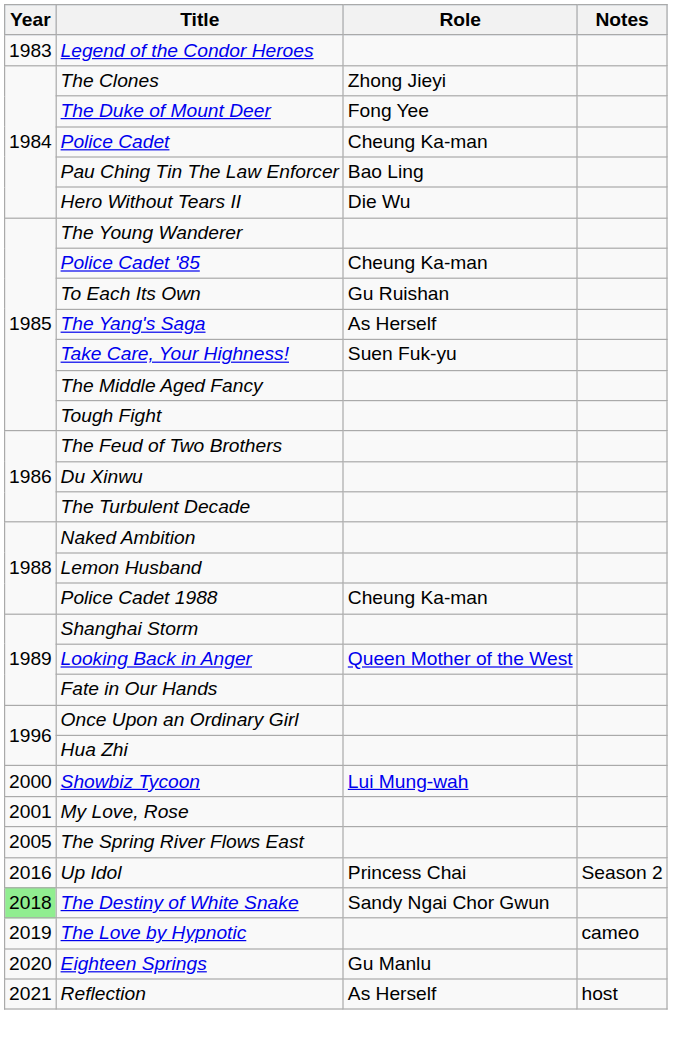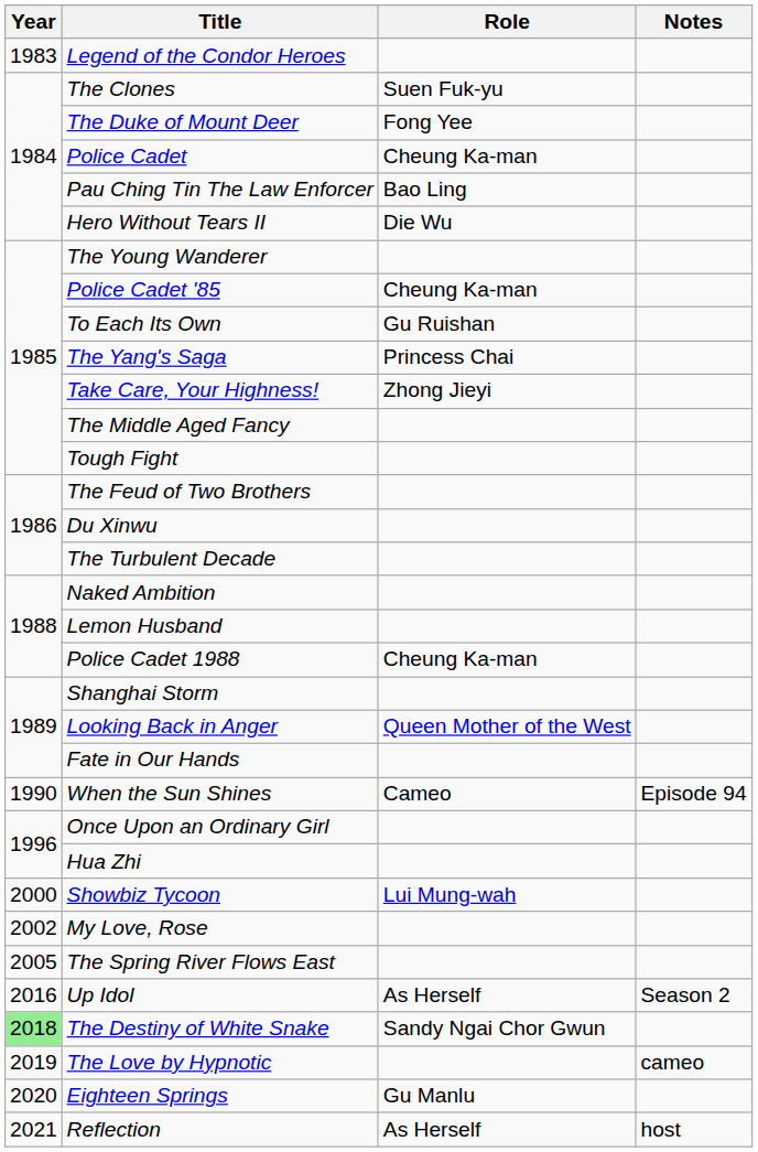The Clones | Role: Zhong Jieyi -> Suen Fuk-yu
The Yang's Saga | Role: As Herself -> Princess Chai
Take Care, Your Highness! | Role: Suen Fuk-yu -> Zhong Jieyi
+ row: 1990 | When the Sun Shines | Cameo | Episode 94
My Love, Rose | Year: 2001 -> 2002
Up Idol | Role: Princess Chai -> As Herself
